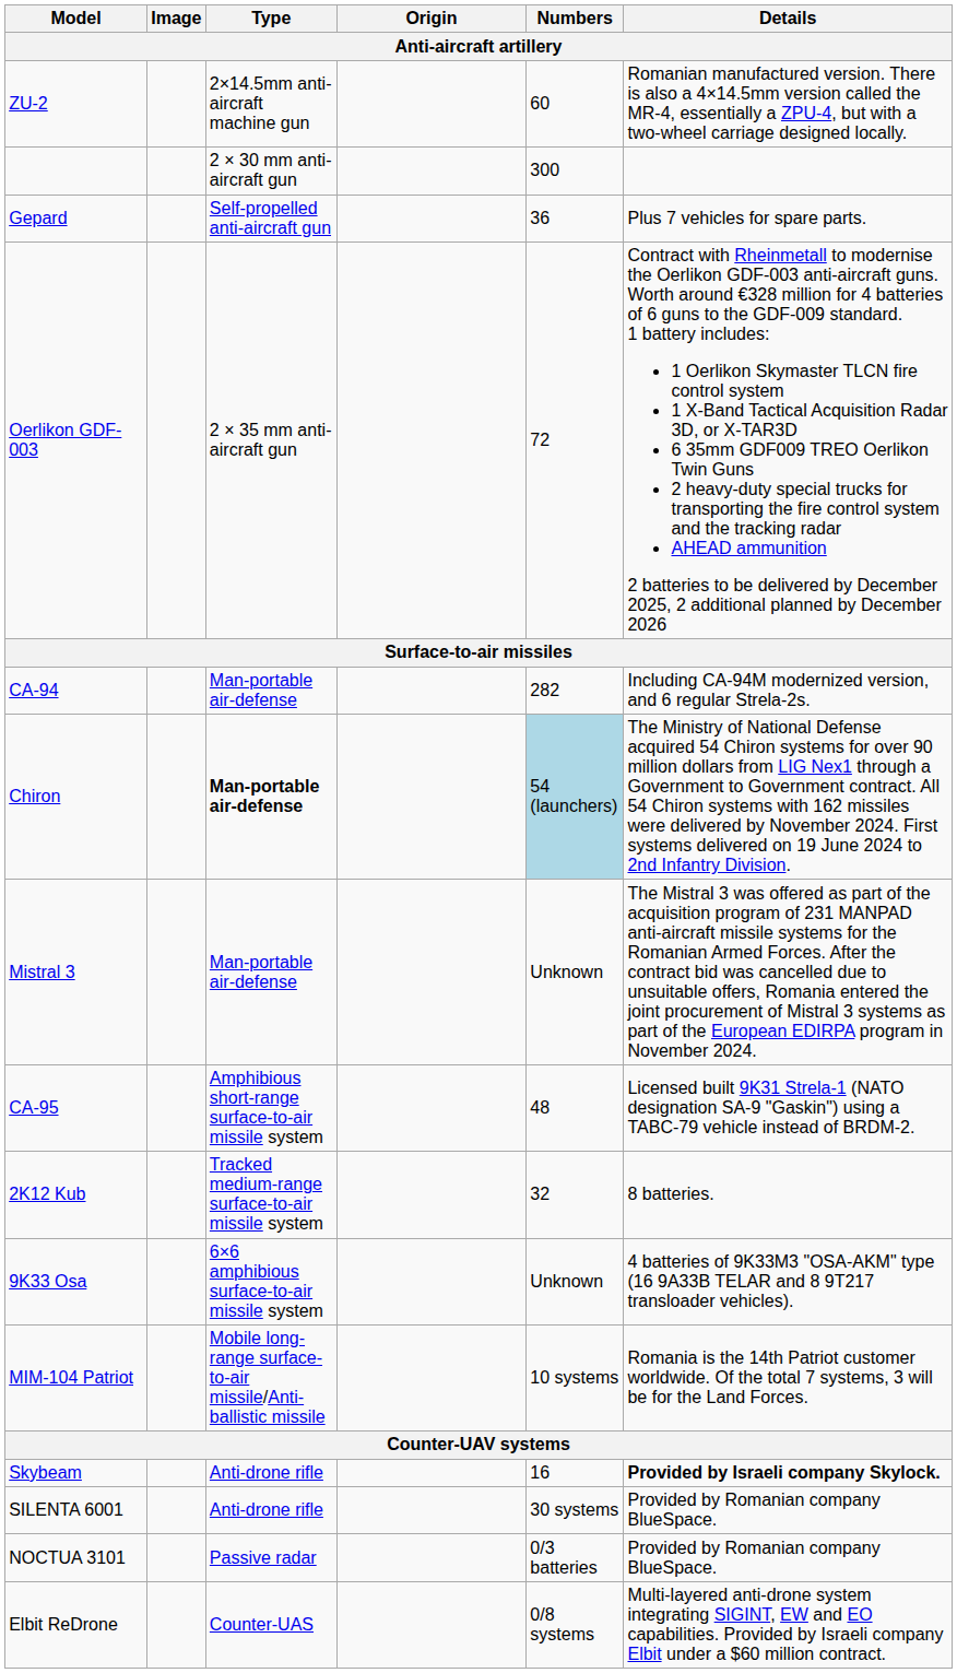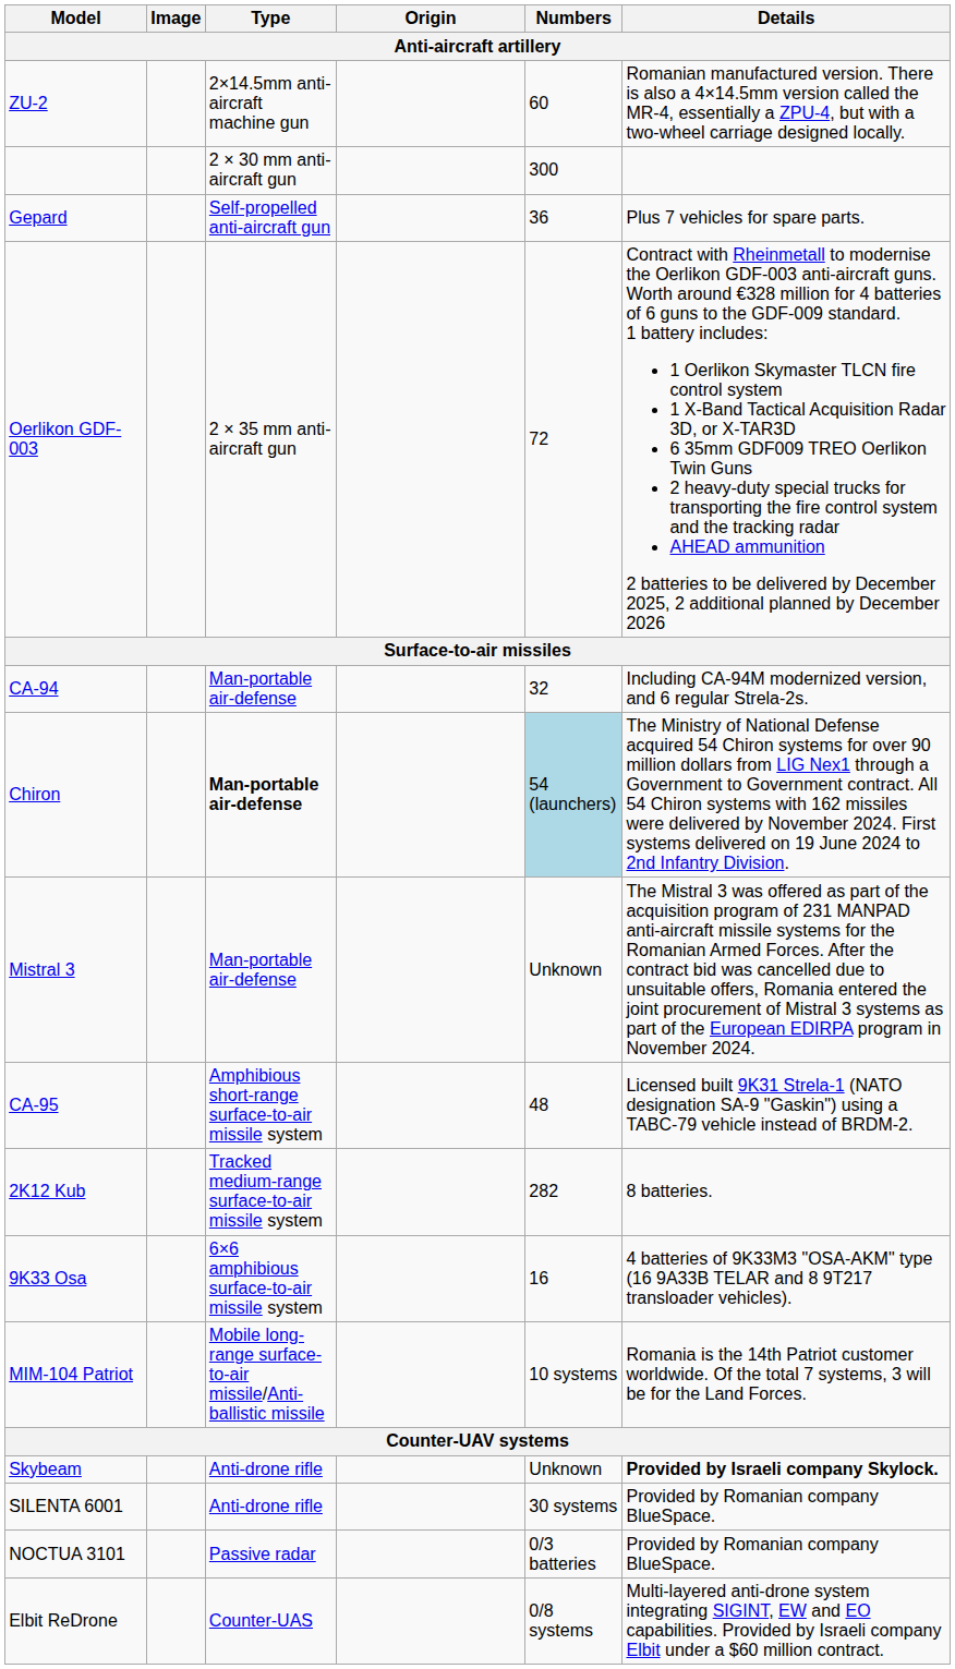CA-94 | Numbers: 282 -> 32
2K12 Kub | Numbers: 32 -> 282
9K33 Osa | Numbers: Unknown -> 16
Skybeam | Numbers: 16 -> Unknown
